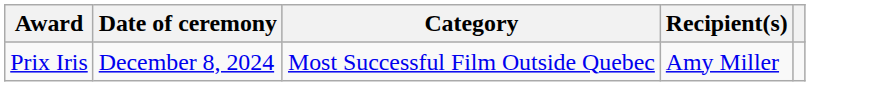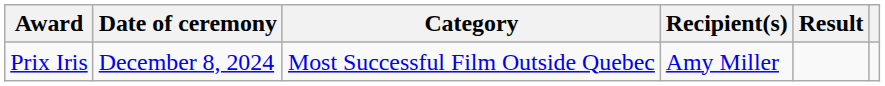+ column: Result
